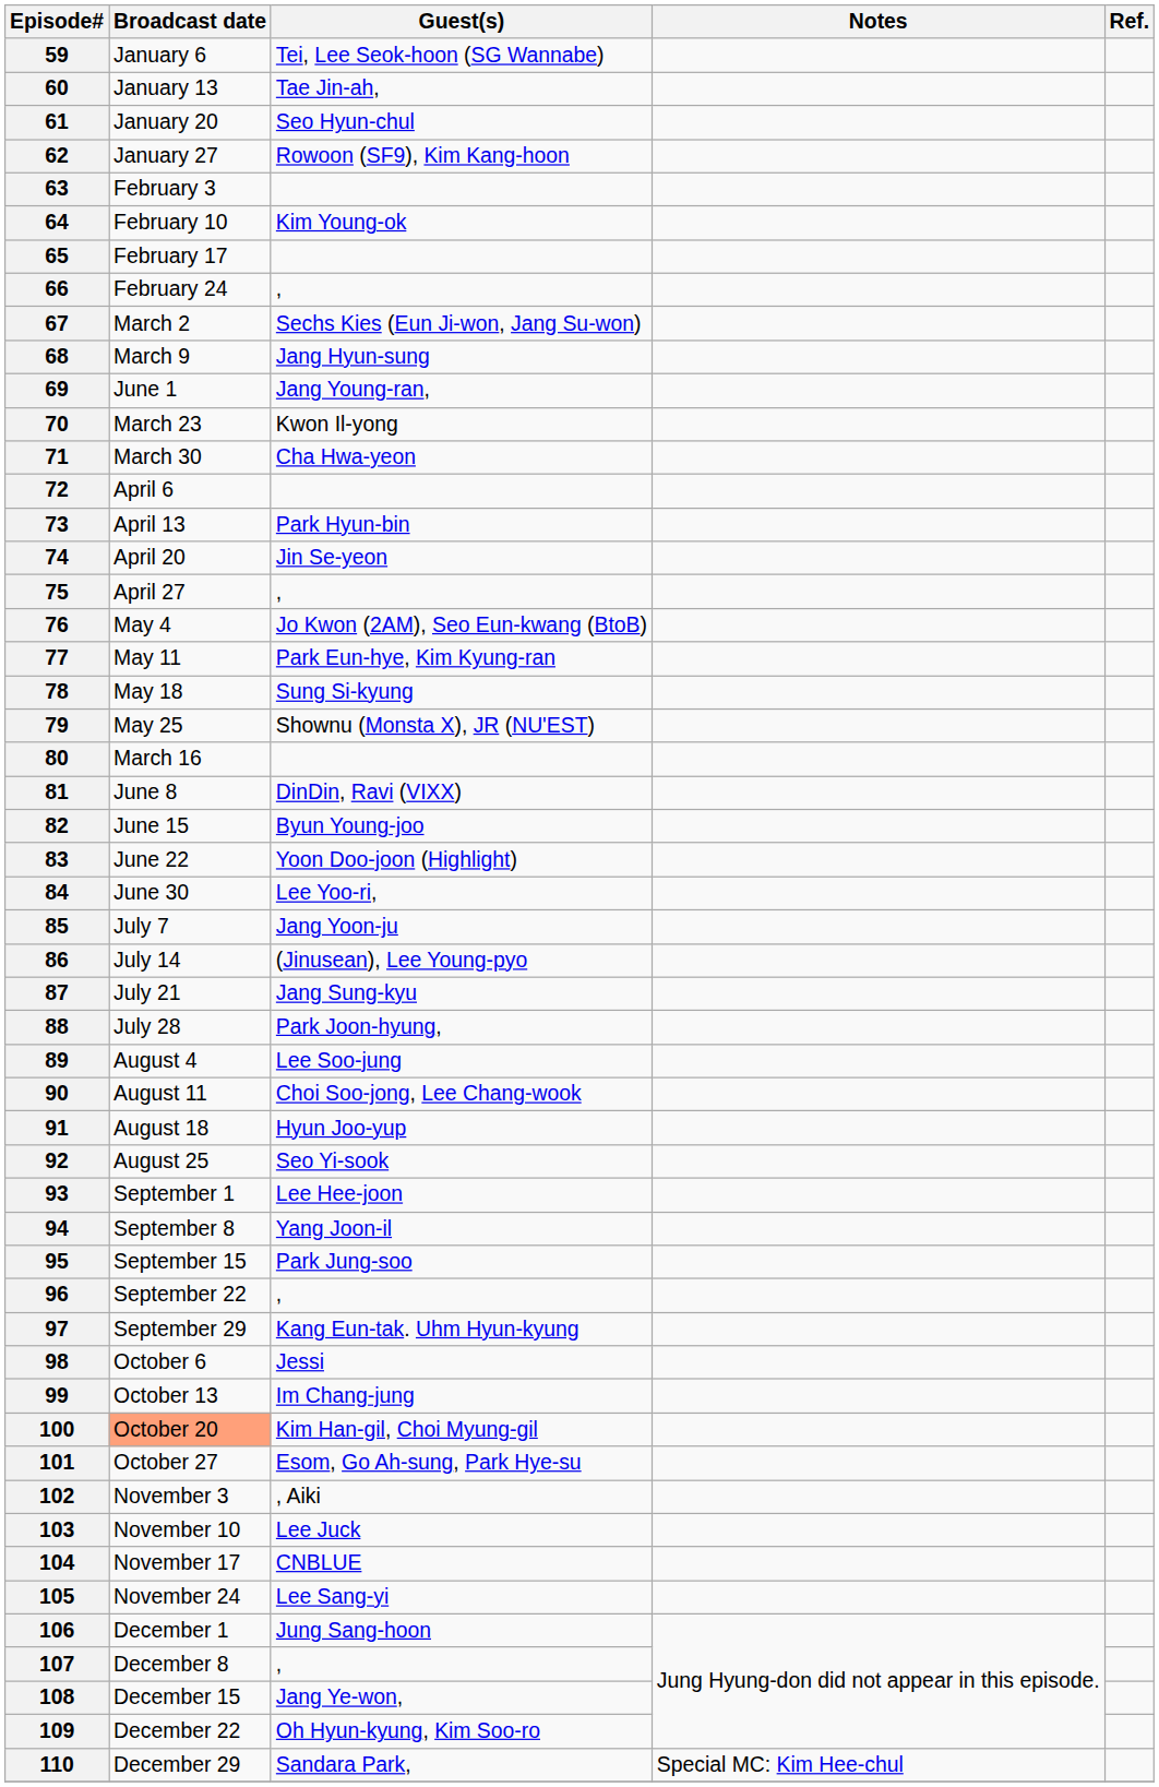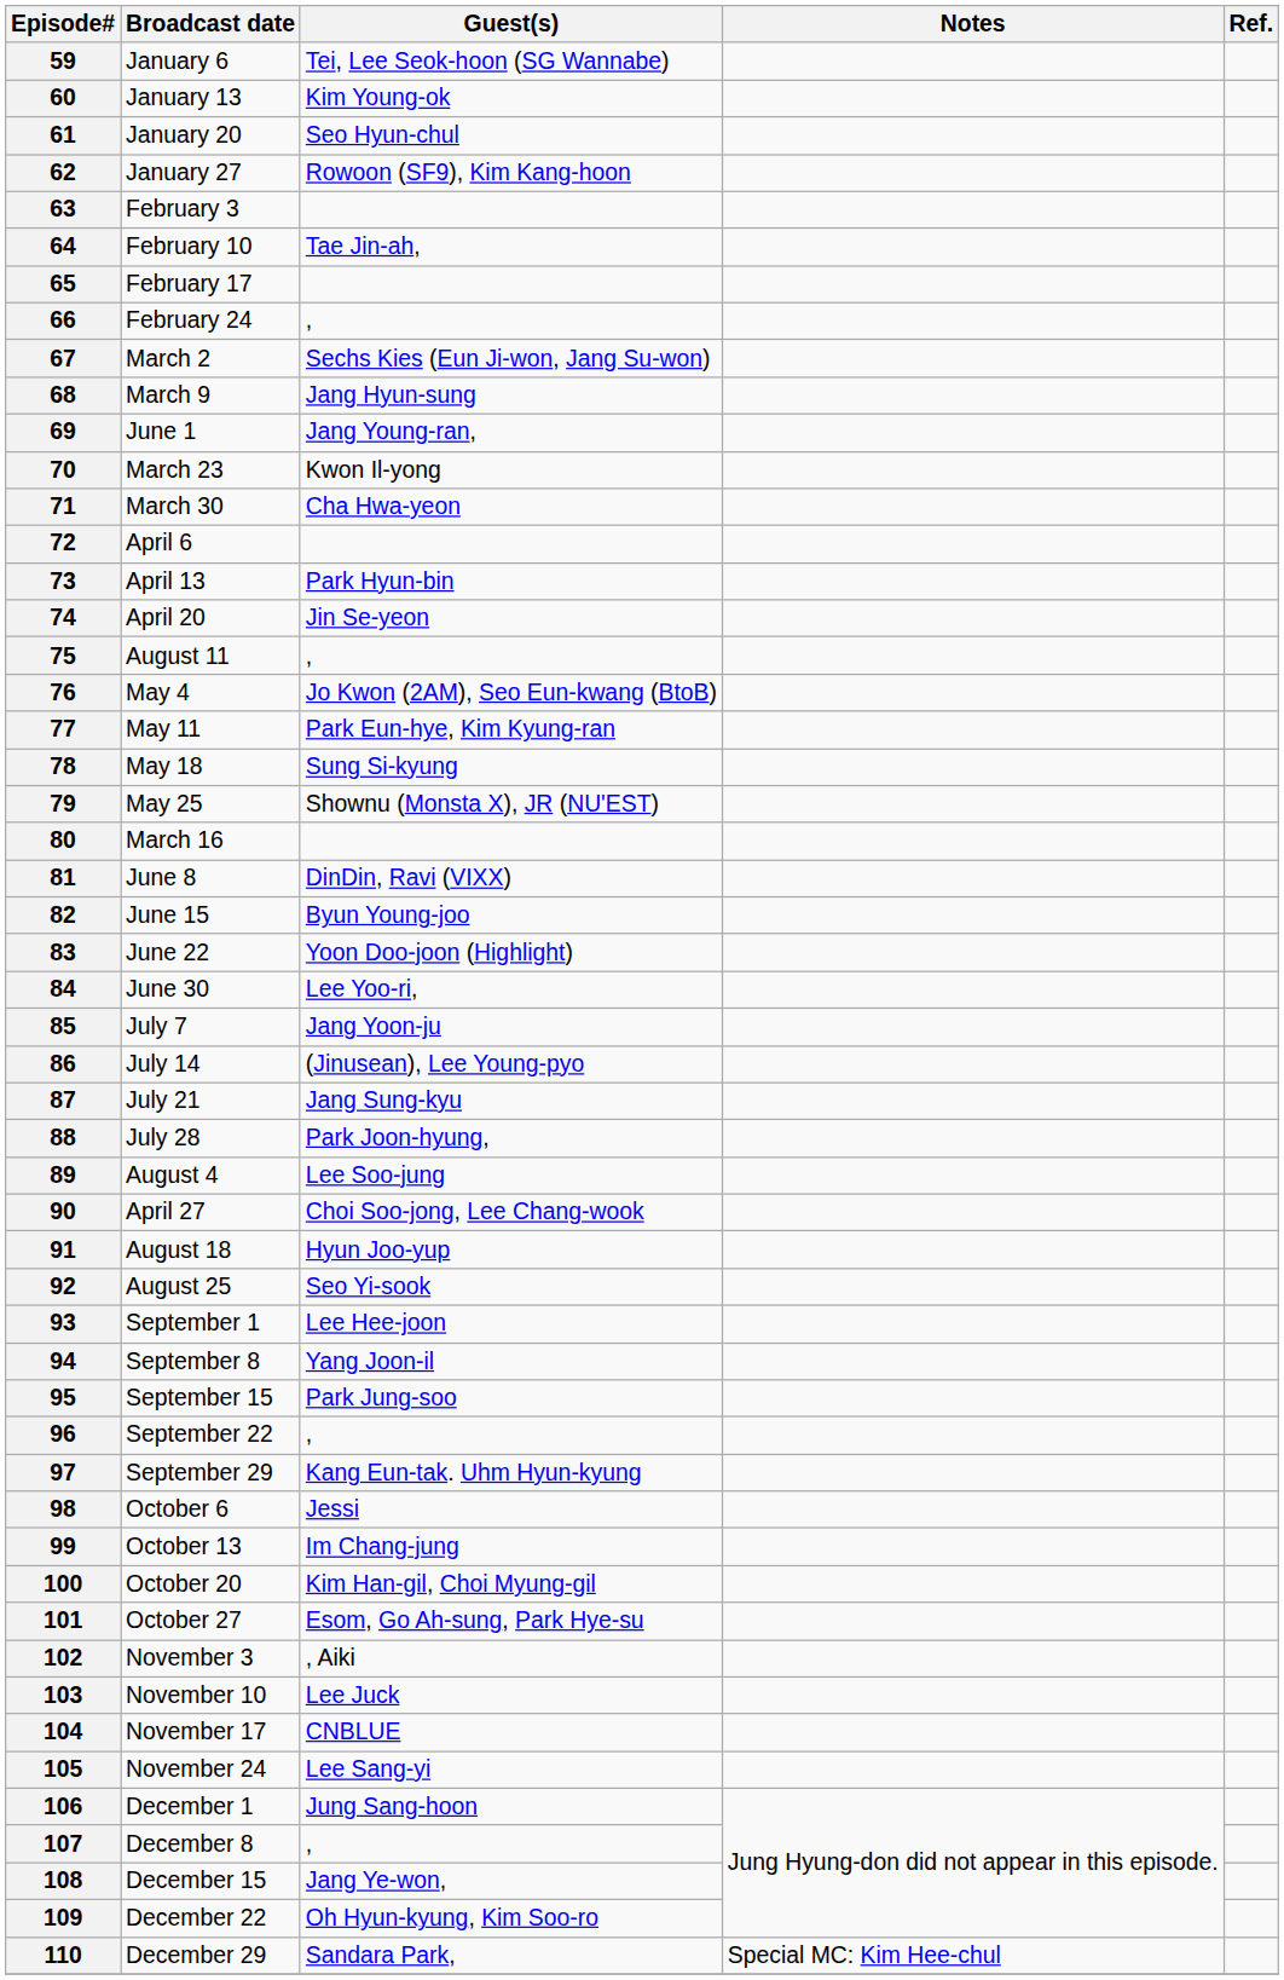60 | Guest(s): Tae Jin-ah, -> Kim Young-ok
64 | Guest(s): Kim Young-ok -> Tae Jin-ah,
75 | Broadcast date: April 27 -> August 11
90 | Broadcast date: August 11 -> April 27
100 | Broadcast date: lightsalmon background -> no background
